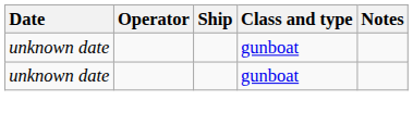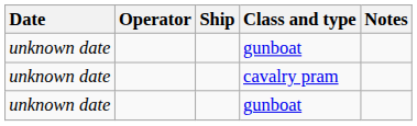+ row: unknown date | cavalry pram
